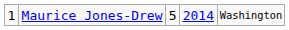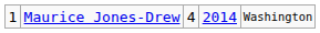Maurice Jones-Drew | column 3: 5 -> 4
